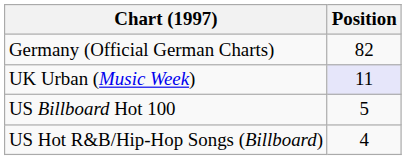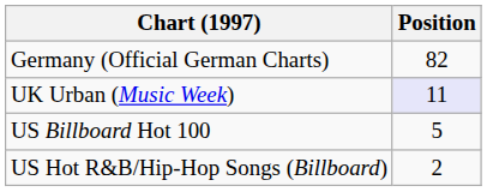US Hot R&B/Hip-Hop Songs (Billboard) | Position: 4 -> 2
